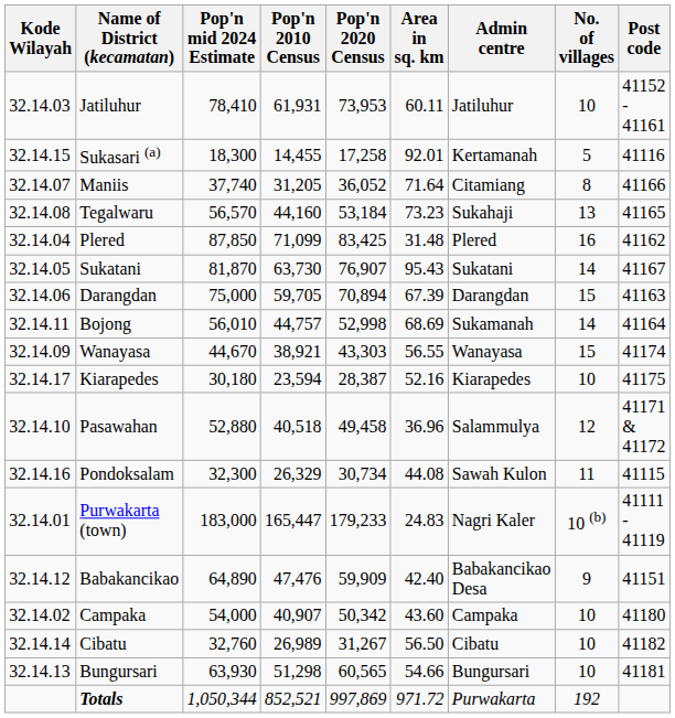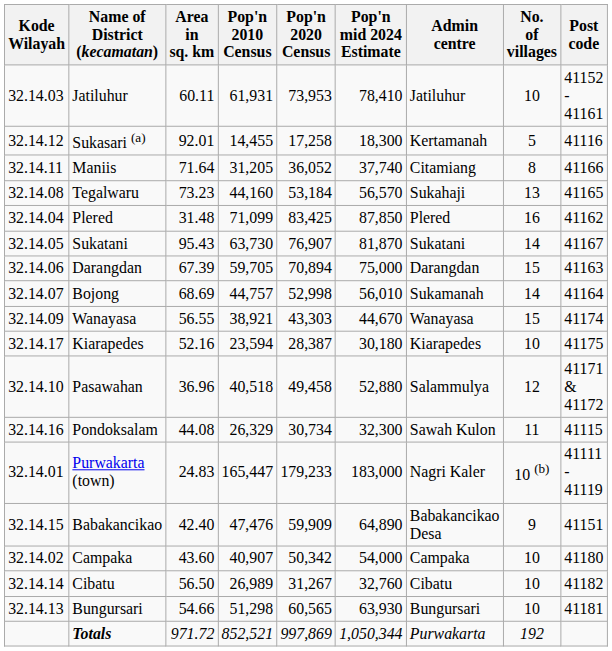columns swapped: Area in sq. km <-> Pop'n mid 2024 Estimate
Sukasari (a) | Kode Wilayah: 32.14.15 -> 32.14.12
Maniis | Kode Wilayah: 32.14.07 -> 32.14.11
Bojong | Kode Wilayah: 32.14.11 -> 32.14.07
Babakancikao | Kode Wilayah: 32.14.12 -> 32.14.15
